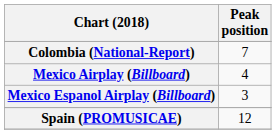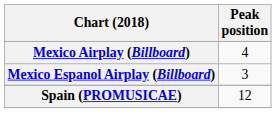- row: Colombia (National-Report) | 7
